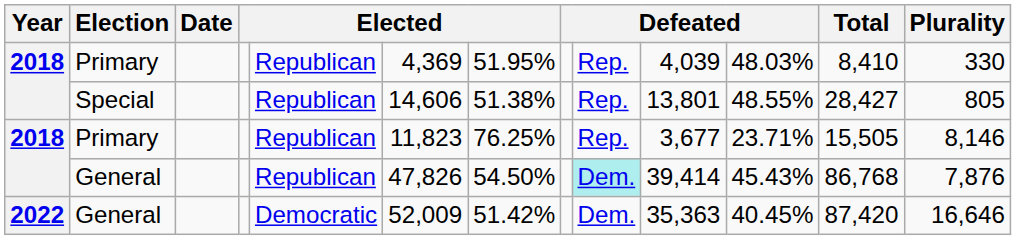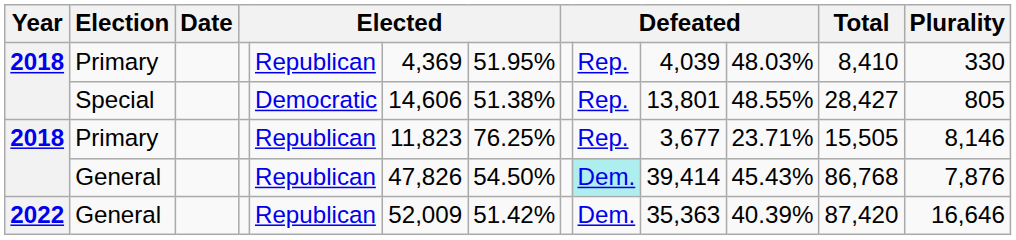Special | column 5: Republican -> Democratic
2022 / General | column 5: Democratic -> Republican
2022 / General | column 11: 40.45% -> 40.39%
